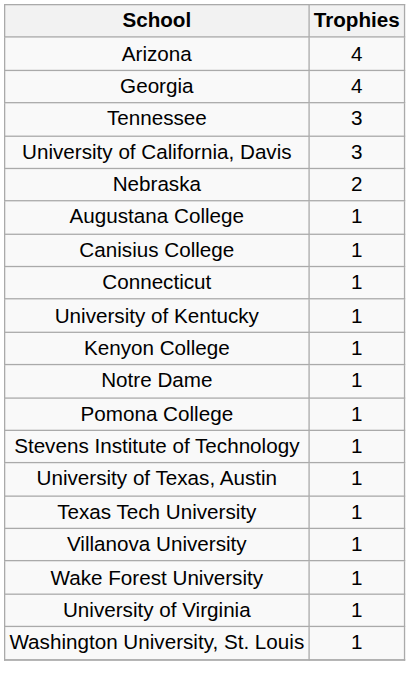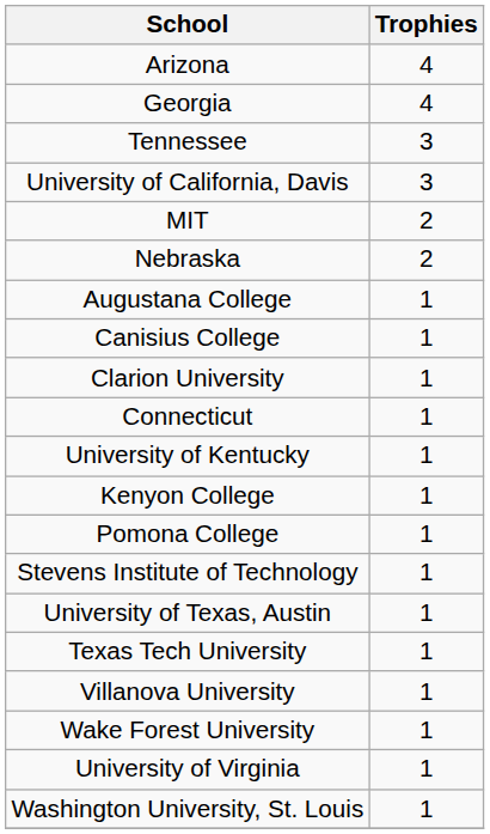+ row: MIT | 2
+ row: Clarion University | 1
- row: Notre Dame | 1
